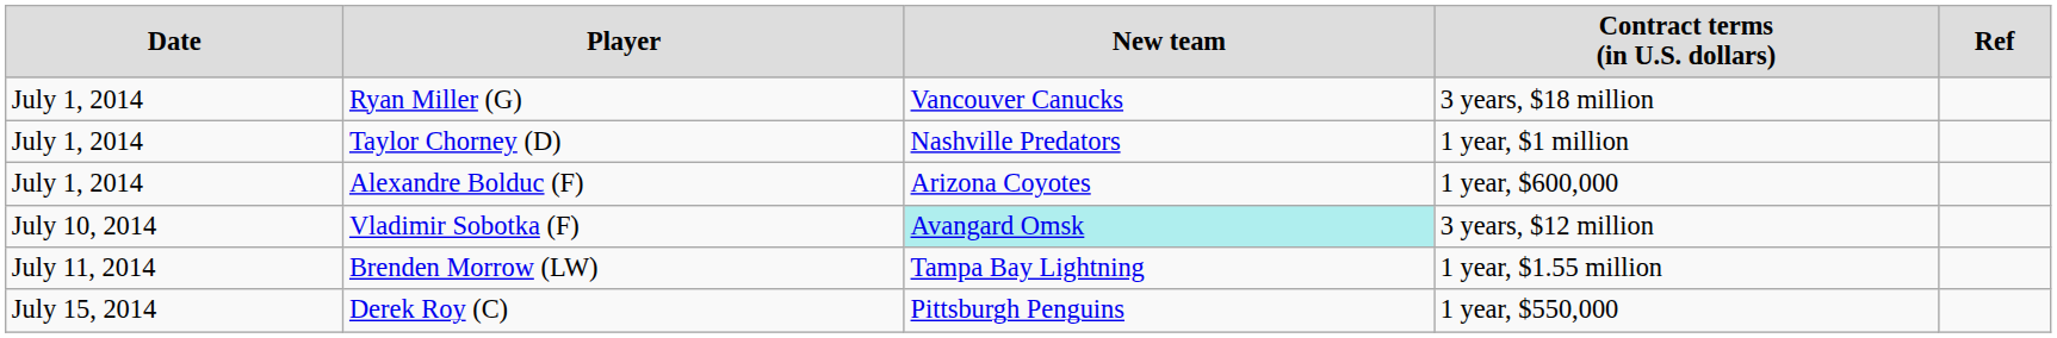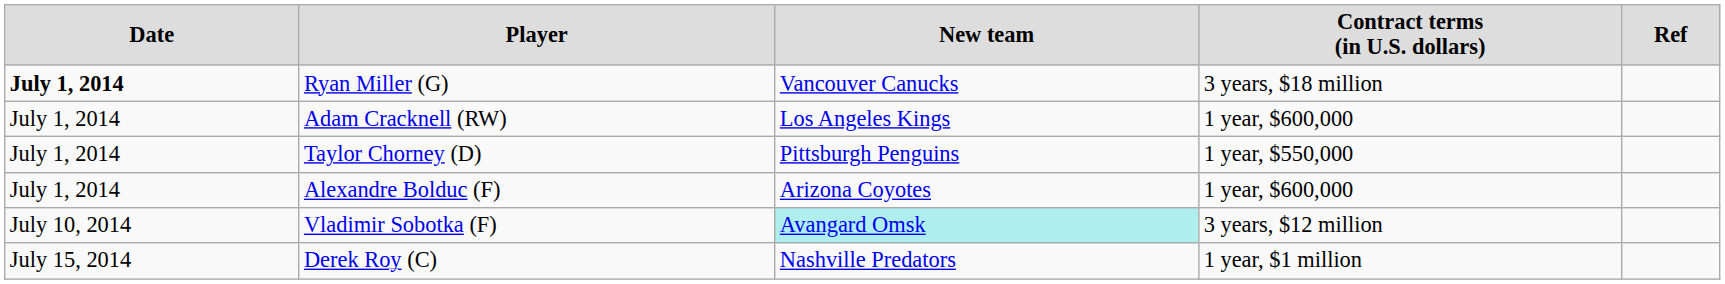Ryan Miller (G) | column 1: normal -> bold
+ row: July 1, 2014 | Adam Cracknell (RW) | Los Angeles Kings | 1 year, $600,000
Taylor Chorney (D) | column 3: Nashville Predators -> Pittsburgh Penguins
Taylor Chorney (D) | column 4: 1 year, $1 million -> 1 year, $550,000
- row: July 11, 2014 | Brenden Morrow (LW) | Tampa Bay Lightning | 1 year, $1.55 million
Derek Roy (C) | column 3: Pittsburgh Penguins -> Nashville Predators
Derek Roy (C) | column 4: 1 year, $550,000 -> 1 year, $1 million
